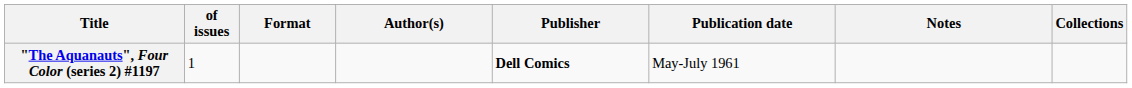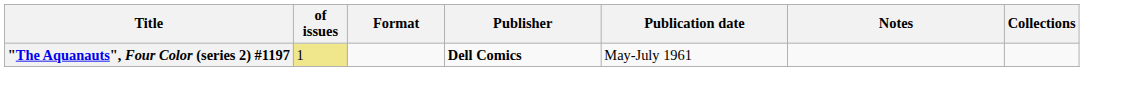- column: Author(s)
"The Aquanauts", Four Color (series 2) #1197 | of issues: no background -> khaki background
